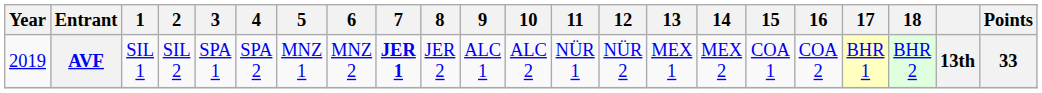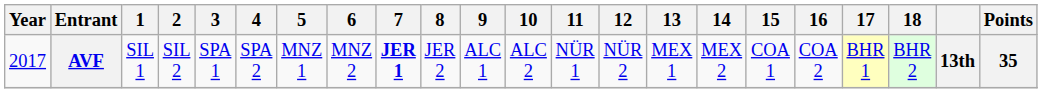AVF | Year: 2019 -> 2017
AVF | Points: 33 -> 35
